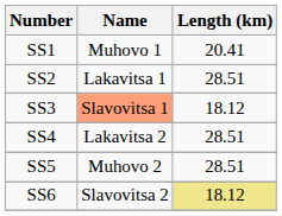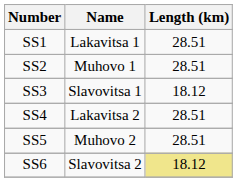SS1 | Name: Muhovo 1 -> Lakavitsa 1
SS1 | Length (km): 20.41 -> 28.51
SS2 | Name: Lakavitsa 1 -> Muhovo 1
SS3 | Name: lightsalmon background -> no background
